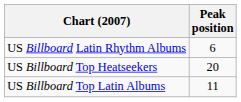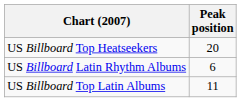rows swapped: US Billboard Latin Rhythm Albums <-> US Billboard Top Heatseekers
